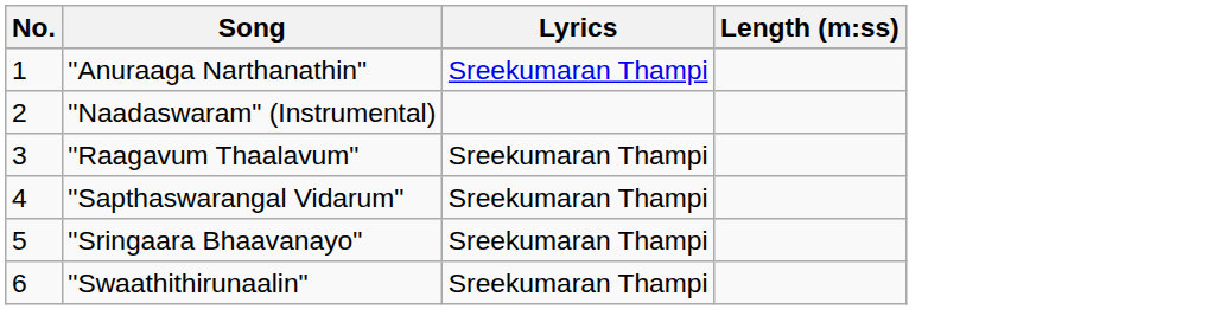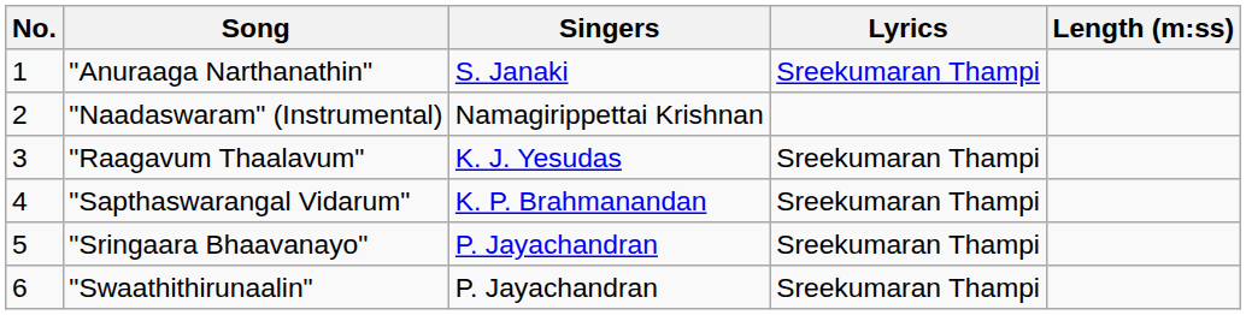+ column: Singers | S. Janaki | Namagirippettai Krishnan | K. J. Yesudas | K. P. Brahmanandan | P. Jayachandran | P. Jayachandran
